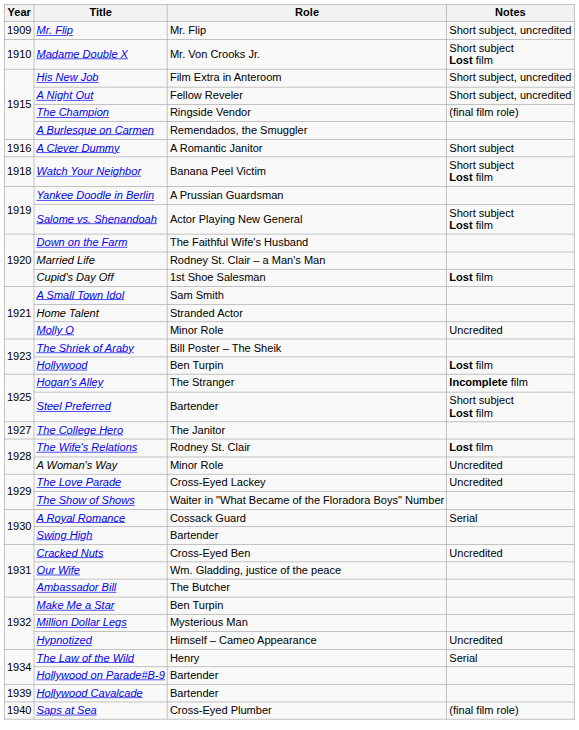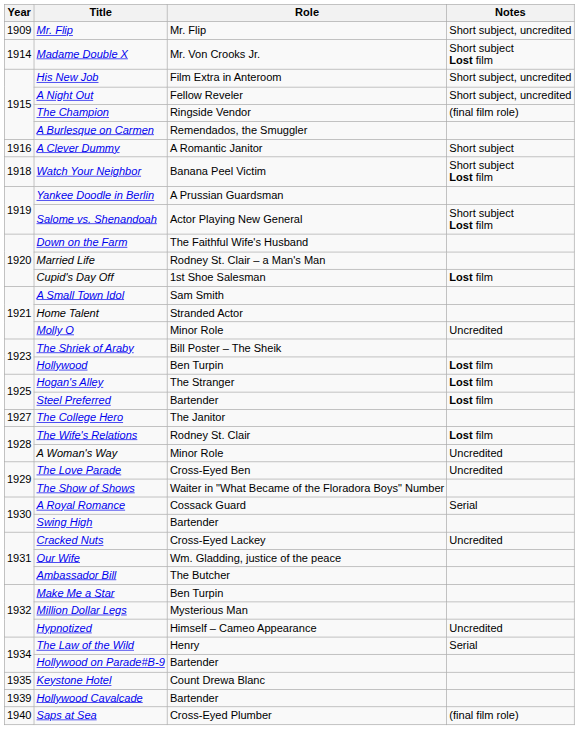Madame Double X | Year: 1910 -> 1914
Hogan's Alley | Notes: Incomplete film -> Lost film
Steel Preferred | Notes: Short subject Lost film -> Lost film
The Love Parade | Role: Cross-Eyed Lackey -> Cross-Eyed Ben
Cracked Nuts | Role: Cross-Eyed Ben -> Cross-Eyed Lackey
+ row: 1935 | Keystone Hotel | Count Drewa Blanc
